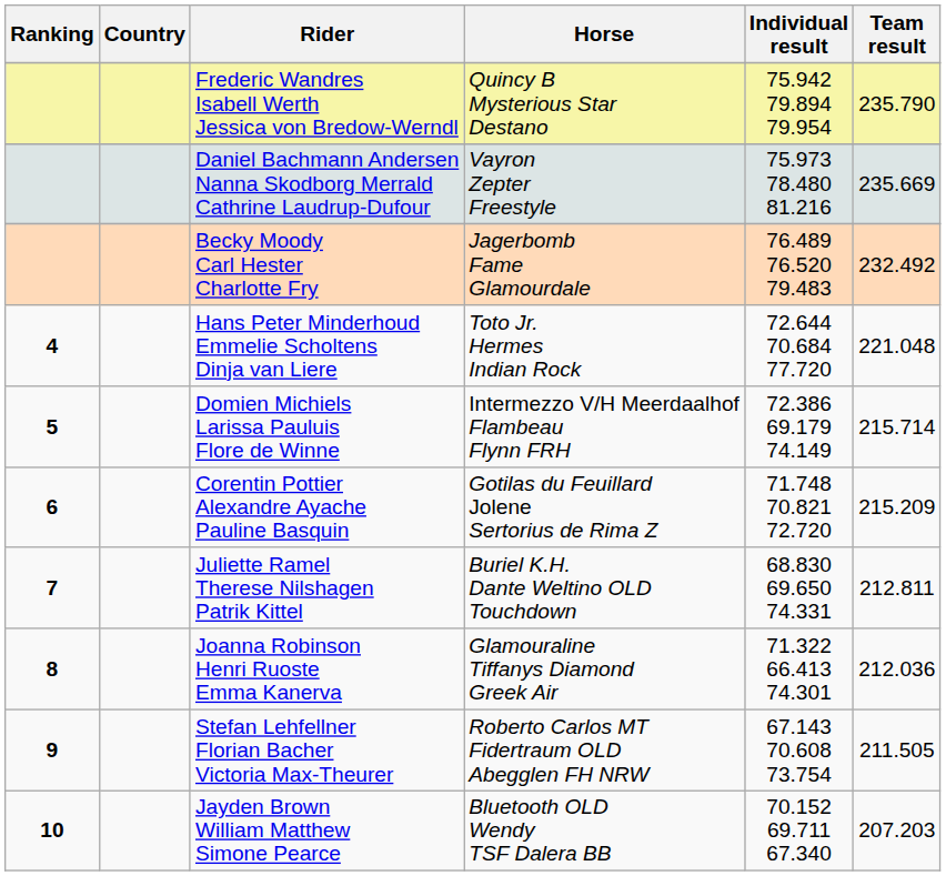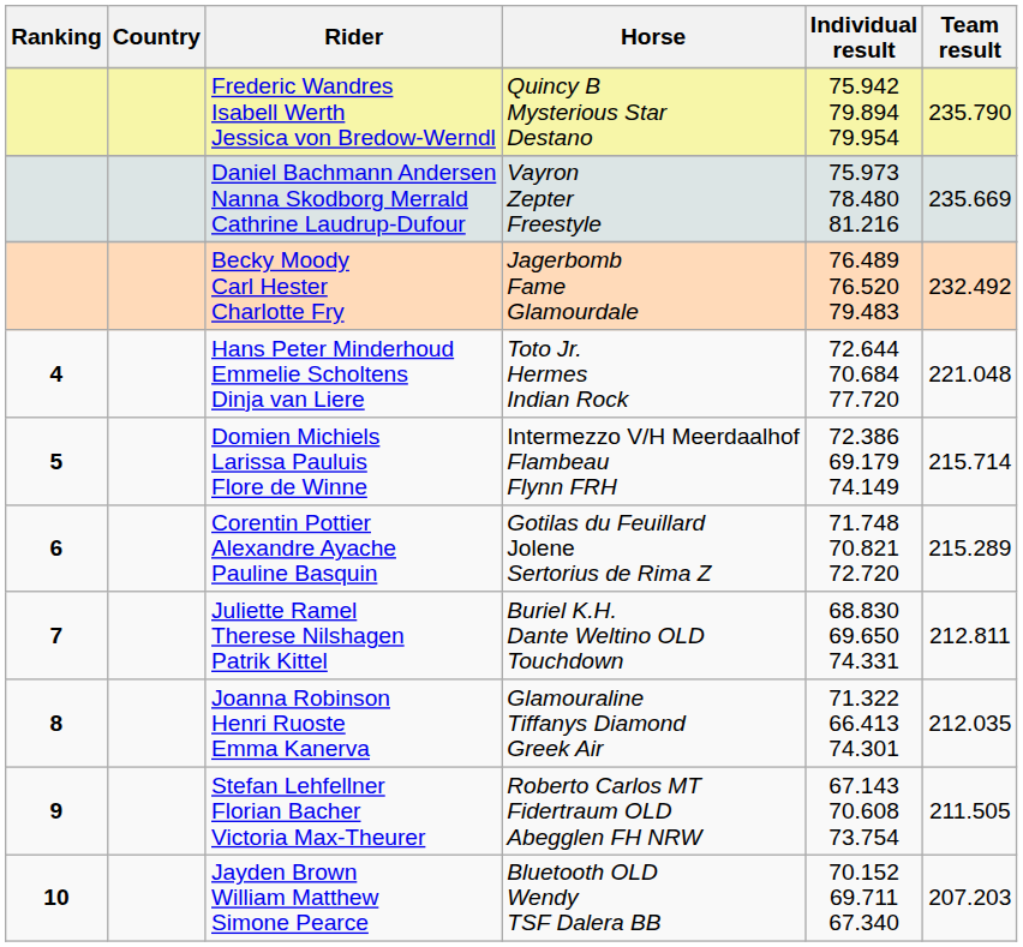Corentin Pottier Alexandre Ayache Pauline Basquin | Team result: 215.209 -> 215.289
Joanna Robinson Henri Ruoste Emma Kanerva | Team result: 212.036 -> 212.035
